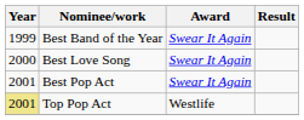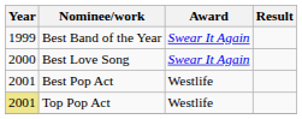Best Pop Act | Award: Swear It Again -> Westlife
